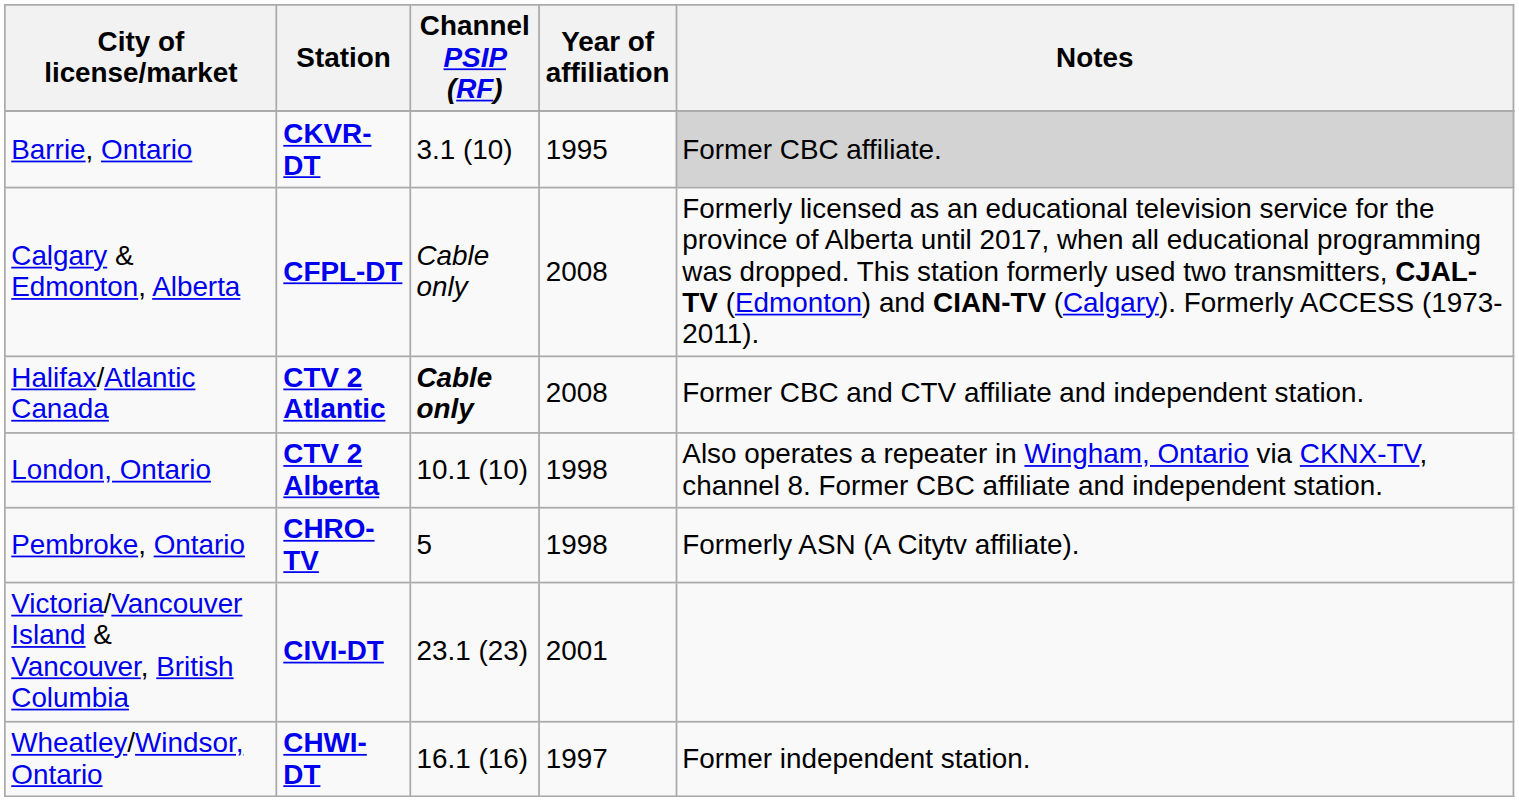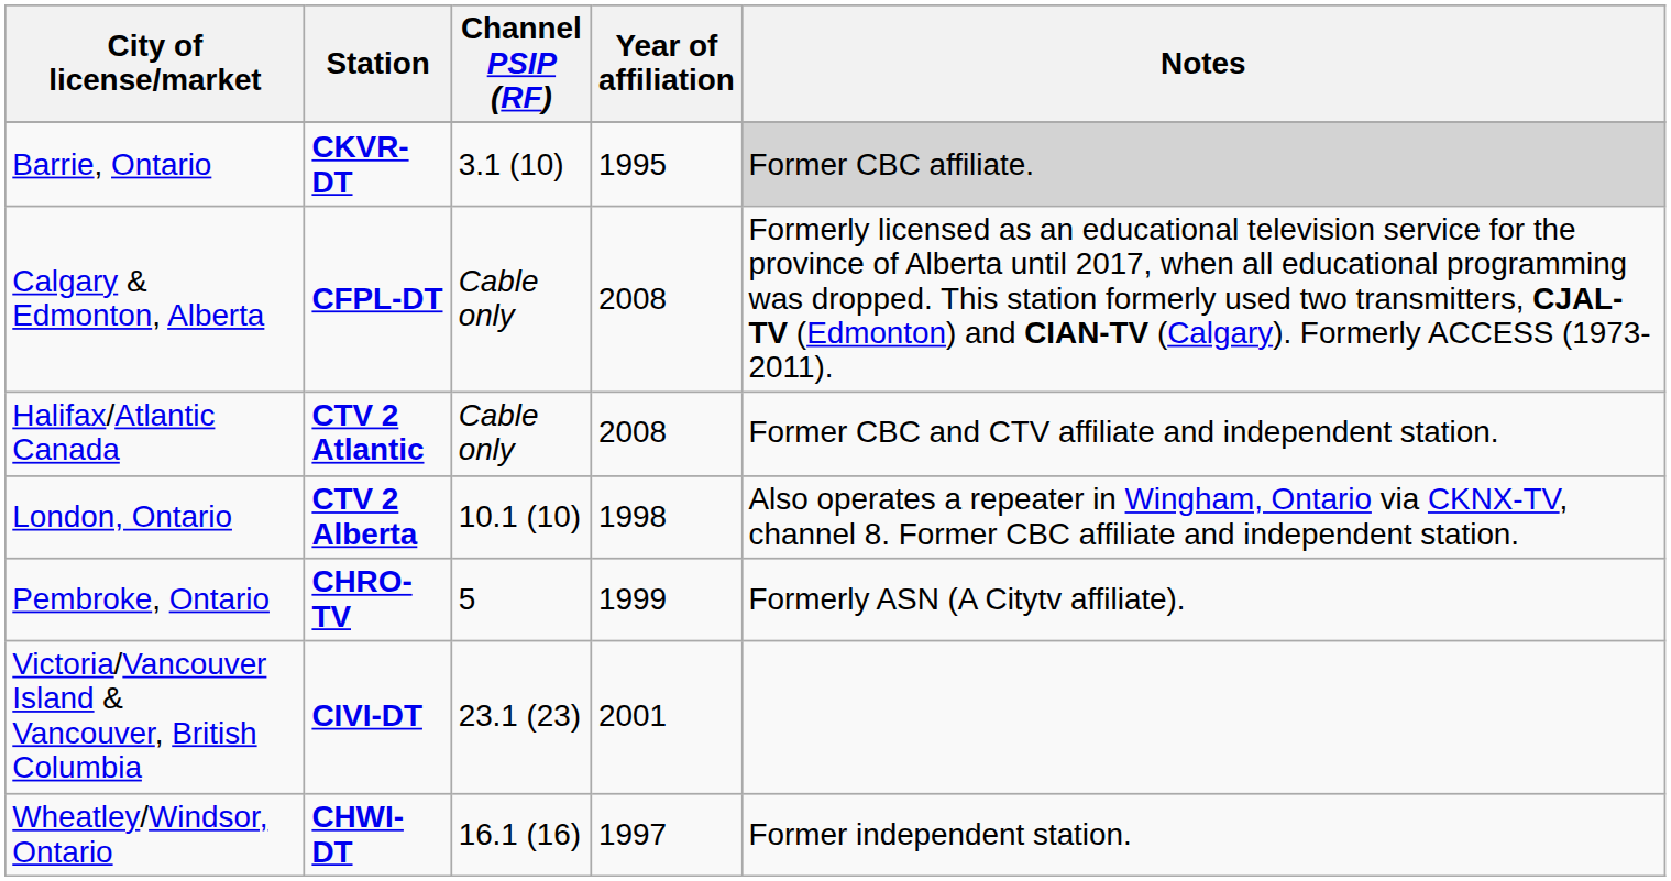Halifax/Atlantic Canada | Channel PSIP (RF): bold -> normal
Pembroke, Ontario | Year of affiliation: 1998 -> 1999
